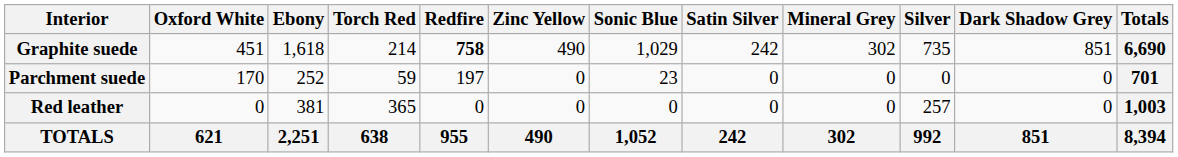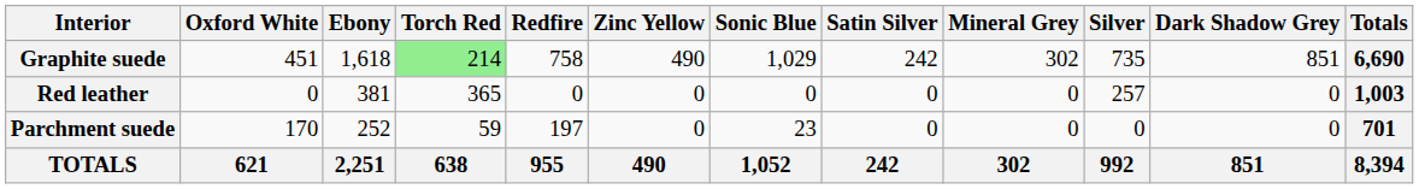Graphite suede | Torch Red: no background -> lightgreen background
Graphite suede | Redfire: bold -> normal
rows swapped: Parchment suede <-> Red leather
